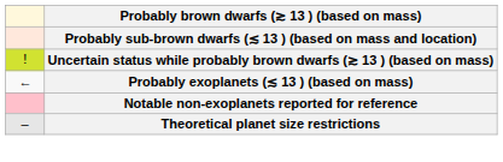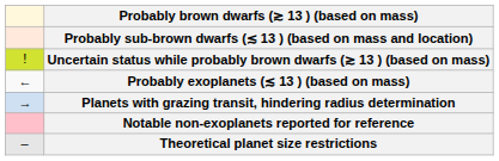+ row: → | Planets with grazing transit, hindering radius determination
